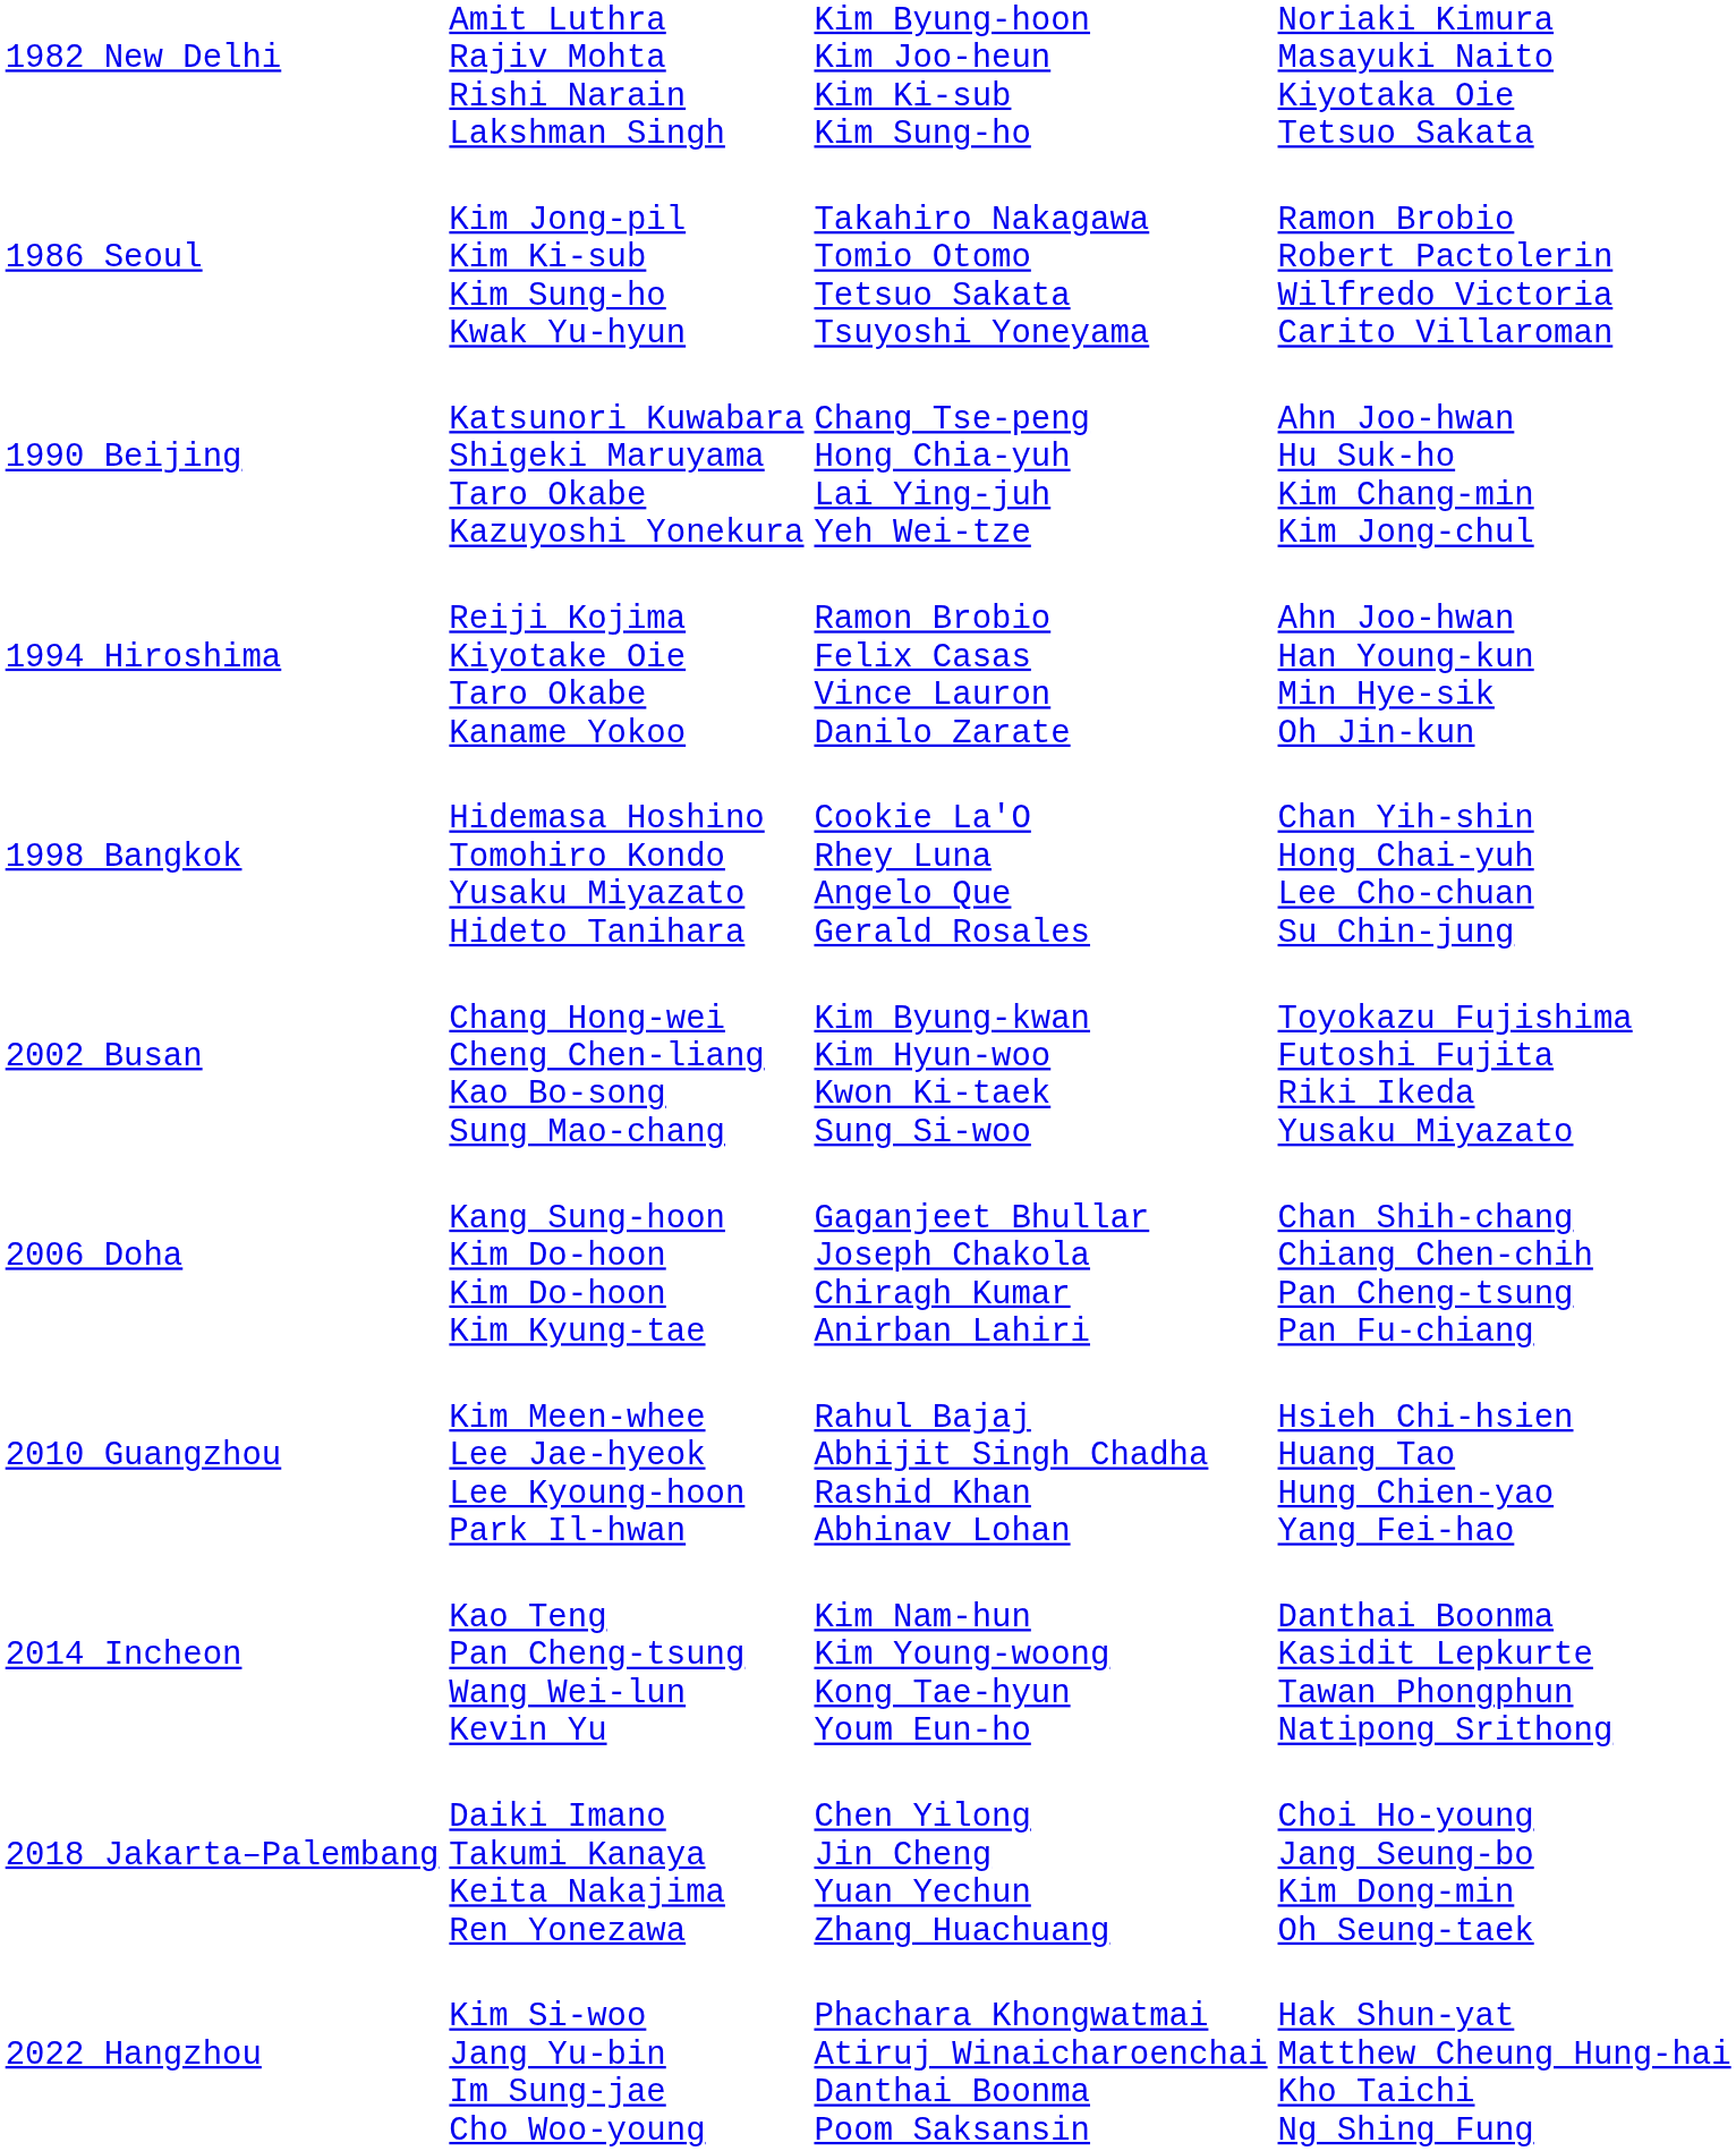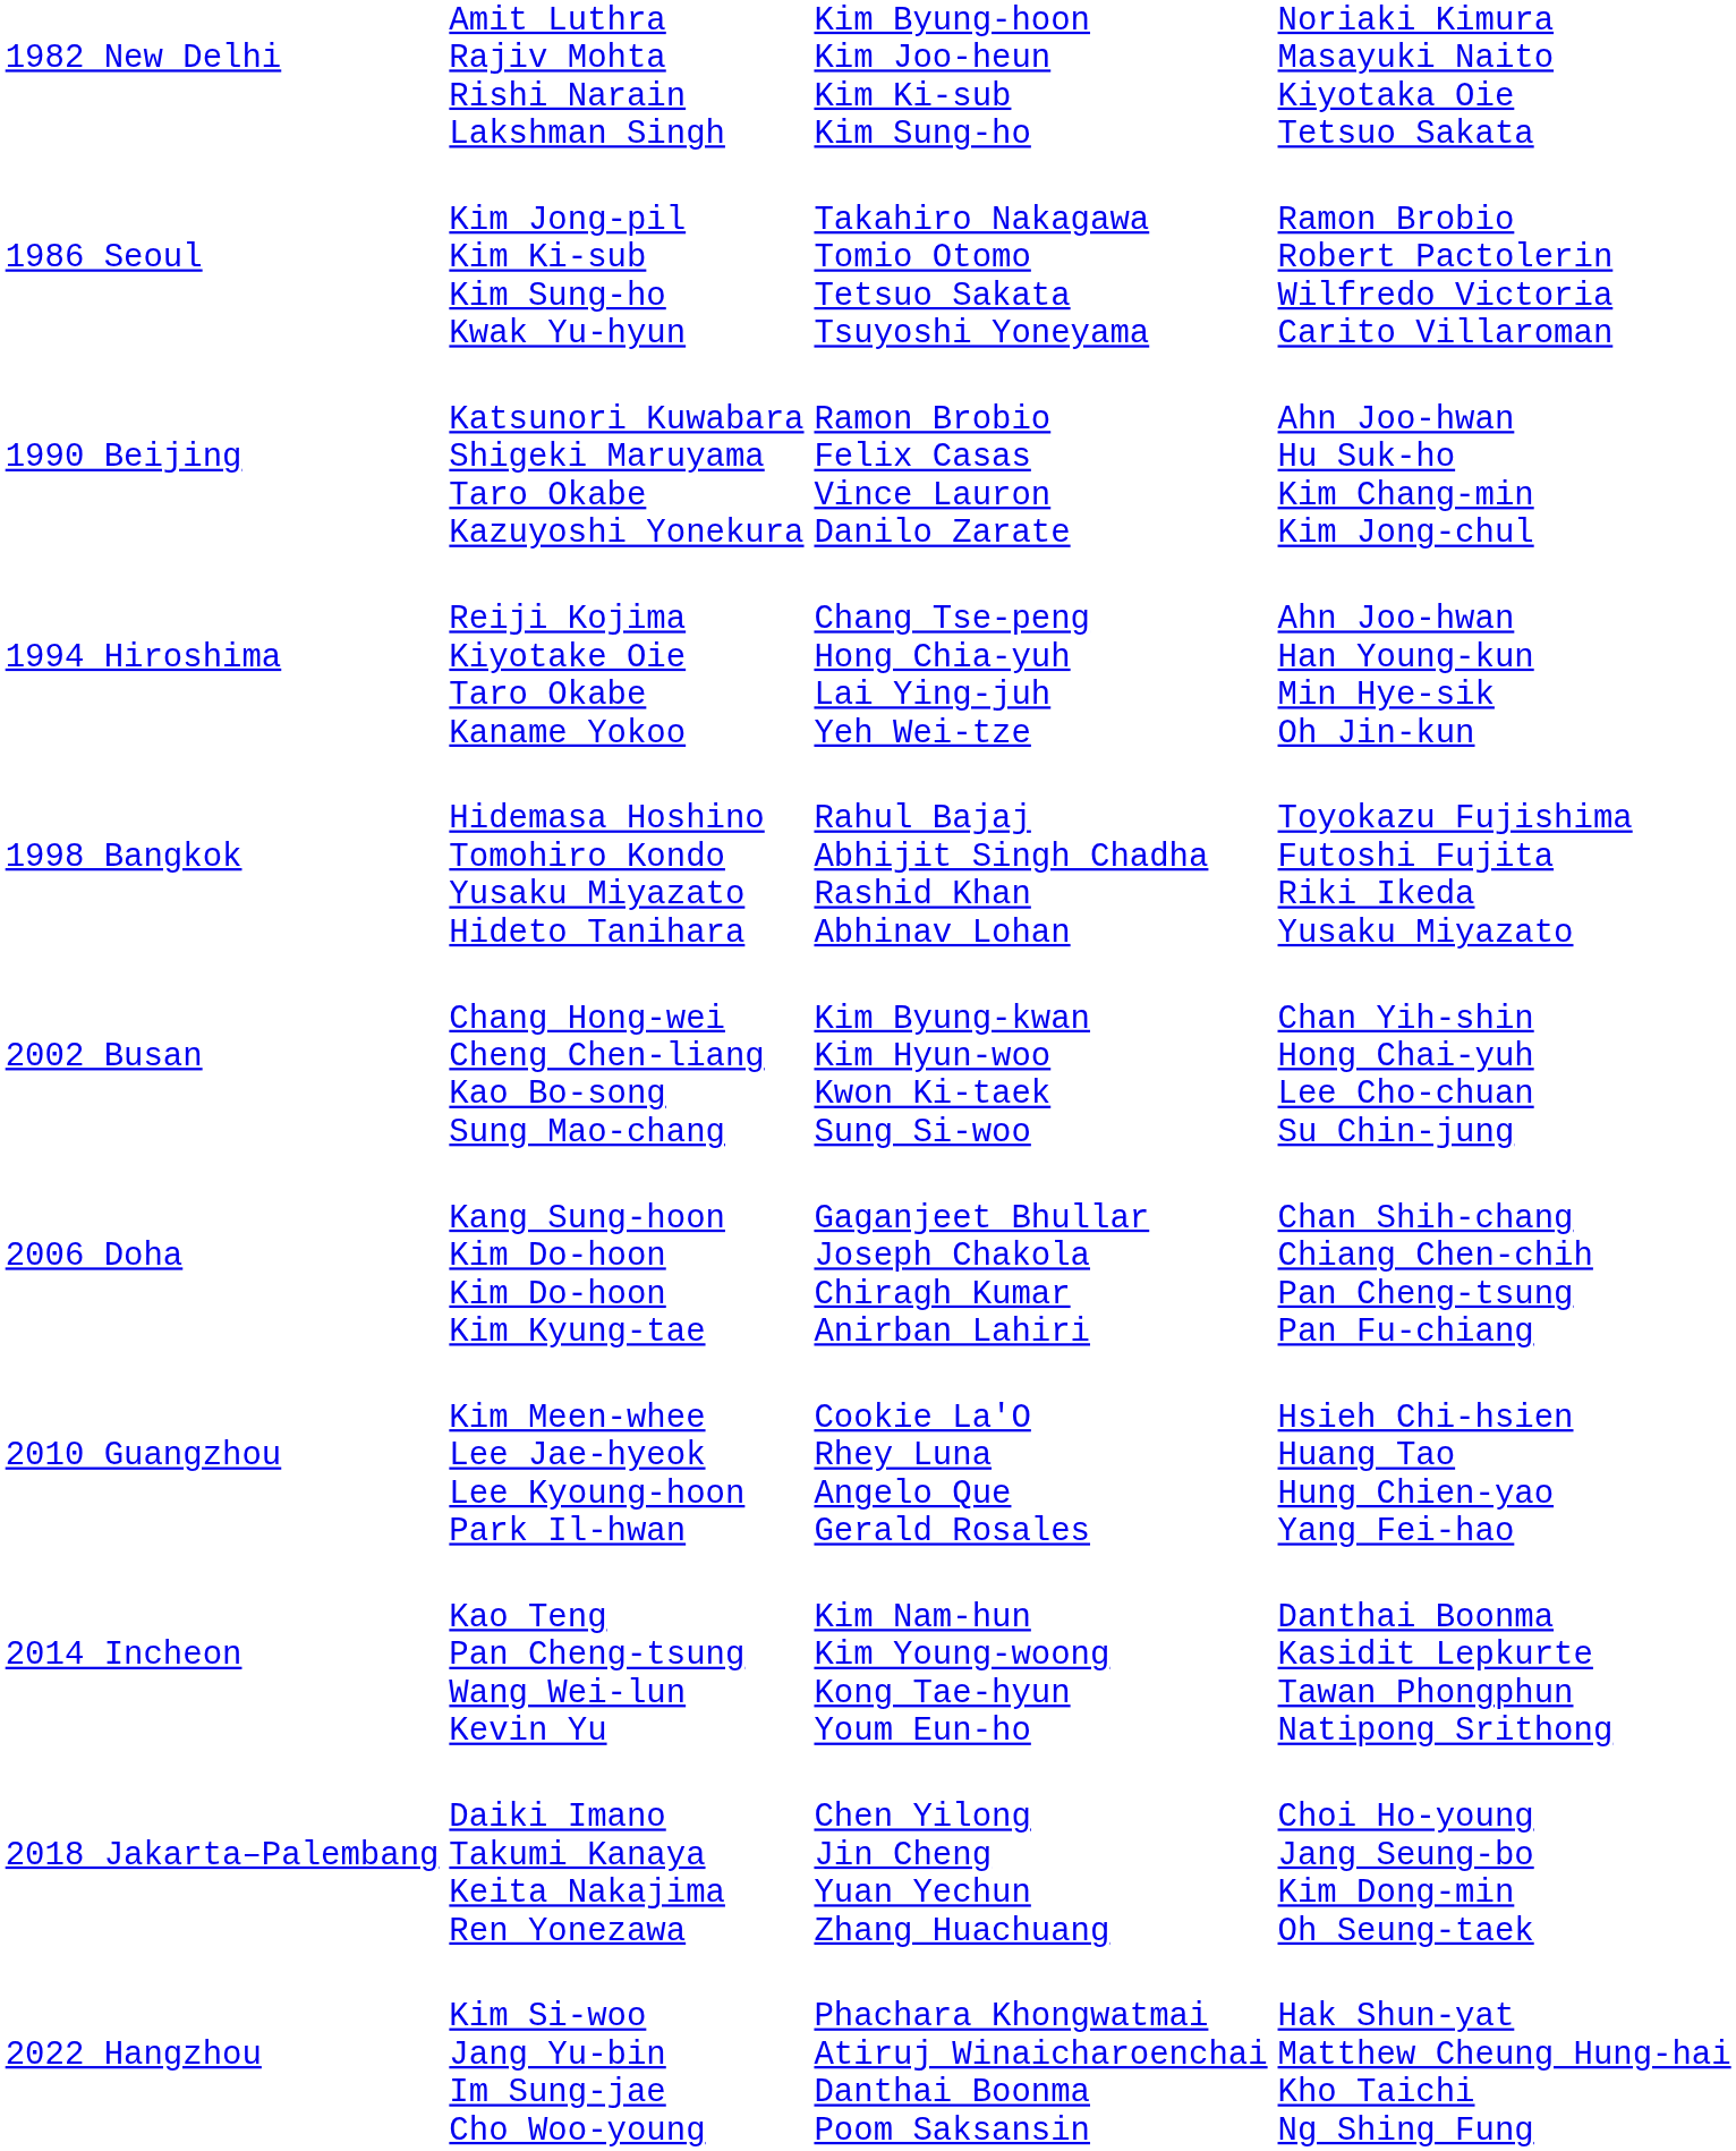1990 Beijing | column 3: Chang Tse-peng Hong Chia-yuh Lai Ying-juh Yeh Wei-tze -> Ramon Brobio Felix Casas Vince Lauron Danilo Zarate
1994 Hiroshima | column 3: Ramon Brobio Felix Casas Vince Lauron Danilo Zarate -> Chang Tse-peng Hong Chia-yuh Lai Ying-juh Yeh Wei-tze
1998 Bangkok | column 3: Cookie La'O Rhey Luna Angelo Que Gerald Rosales -> Rahul Bajaj Abhijit Singh Chadha Rashid Khan Abhinav Lohan
1998 Bangkok | column 4: Chan Yih-shin Hong Chai-yuh Lee Cho-chuan Su Chin-jung -> Toyokazu Fujishima Futoshi Fujita Riki Ikeda Yusaku Miyazato
2002 Busan | column 4: Toyokazu Fujishima Futoshi Fujita Riki Ikeda Yusaku Miyazato -> Chan Yih-shin Hong Chai-yuh Lee Cho-chuan Su Chin-jung
2010 Guangzhou | column 3: Rahul Bajaj Abhijit Singh Chadha Rashid Khan Abhinav Lohan -> Cookie La'O Rhey Luna Angelo Que Gerald Rosales
